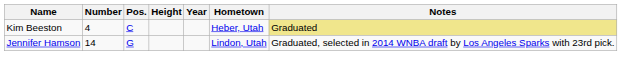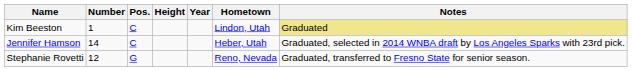Kim Beeston | Number: 4 -> 1
Kim Beeston | Hometown: Heber, Utah -> Lindon, Utah
Jennifer Hamson | Pos.: G -> C
Jennifer Hamson | Hometown: Lindon, Utah -> Heber, Utah
+ row: Stephanie Rovetti | 12 | G | Reno, Nevada | Graduated, transferred to Fresno State for senior season.
